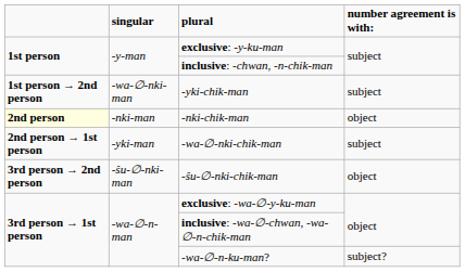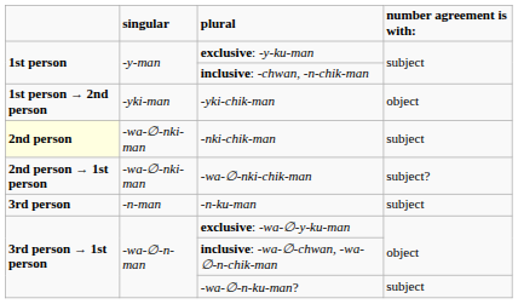-yki-chik-man | singular: -wa-∅-nki-man -> -yki-man
-yki-chik-man | number agreement is with:: subject -> object
-nki-chik-man | singular: -nki-man -> -wa-∅-nki-man
-nki-chik-man | number agreement is with:: object -> subject
-wa-∅-nki-chik-man | singular: -yki-man -> -wa-∅-nki-man
-wa-∅-nki-chik-man | number agreement is with:: subject -> subject?
+ row: 3rd person | -n-man | -n-ku-man | subject
- row: 3rd person → 2nd person | -ŝu-∅-nki-man | -ŝu-∅-nki-chik-man | object
-wa-∅-n-ku-man? | number agreement is with:: subject? -> subject
